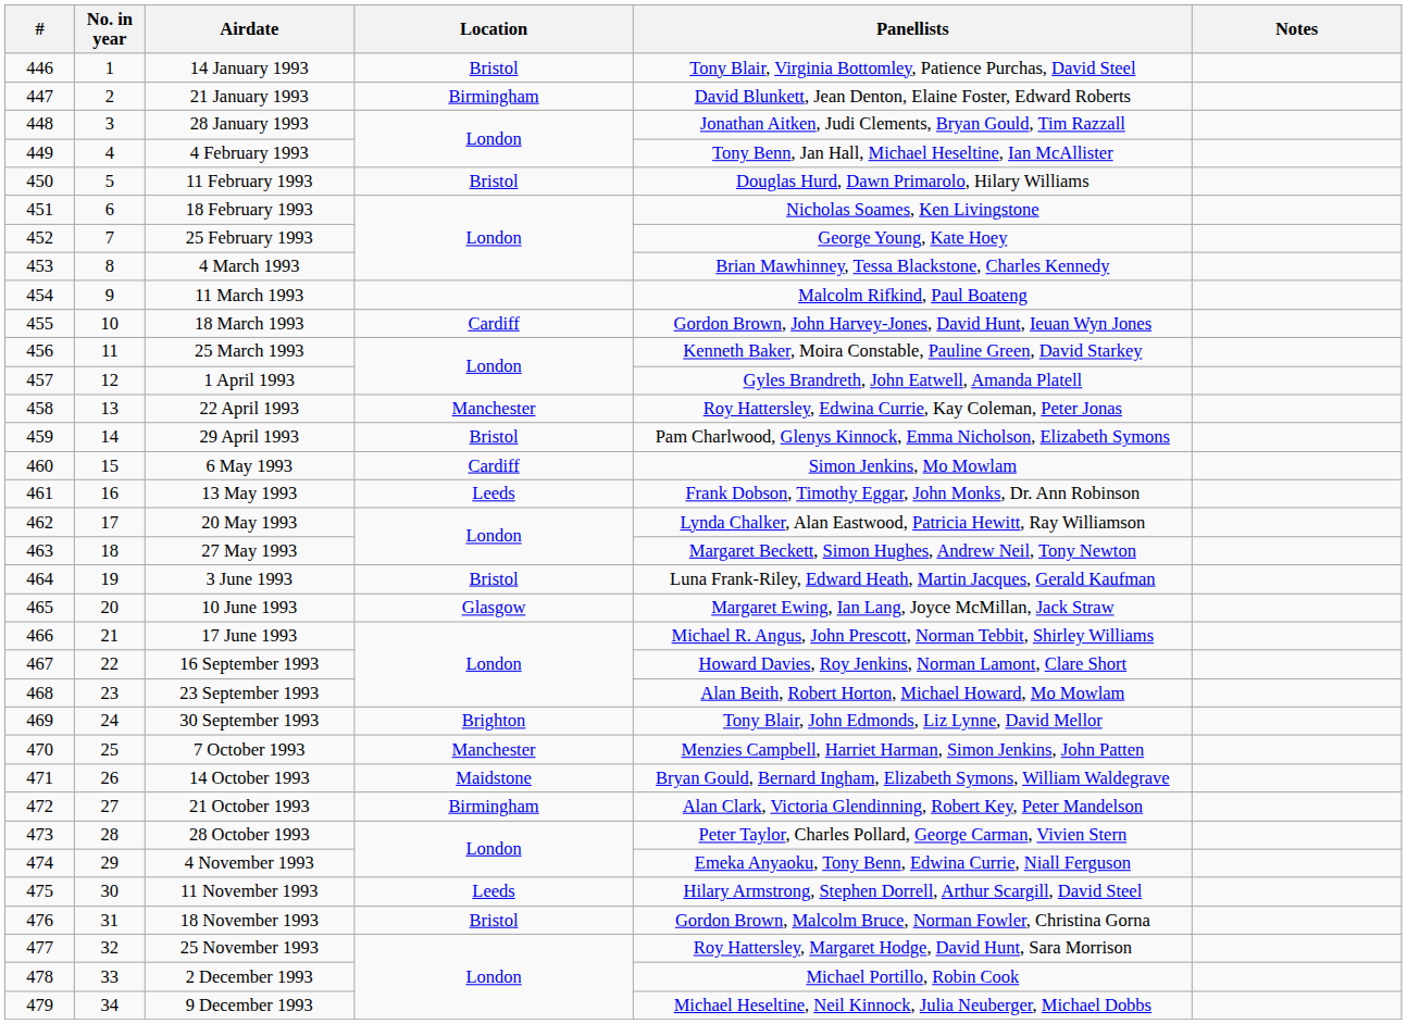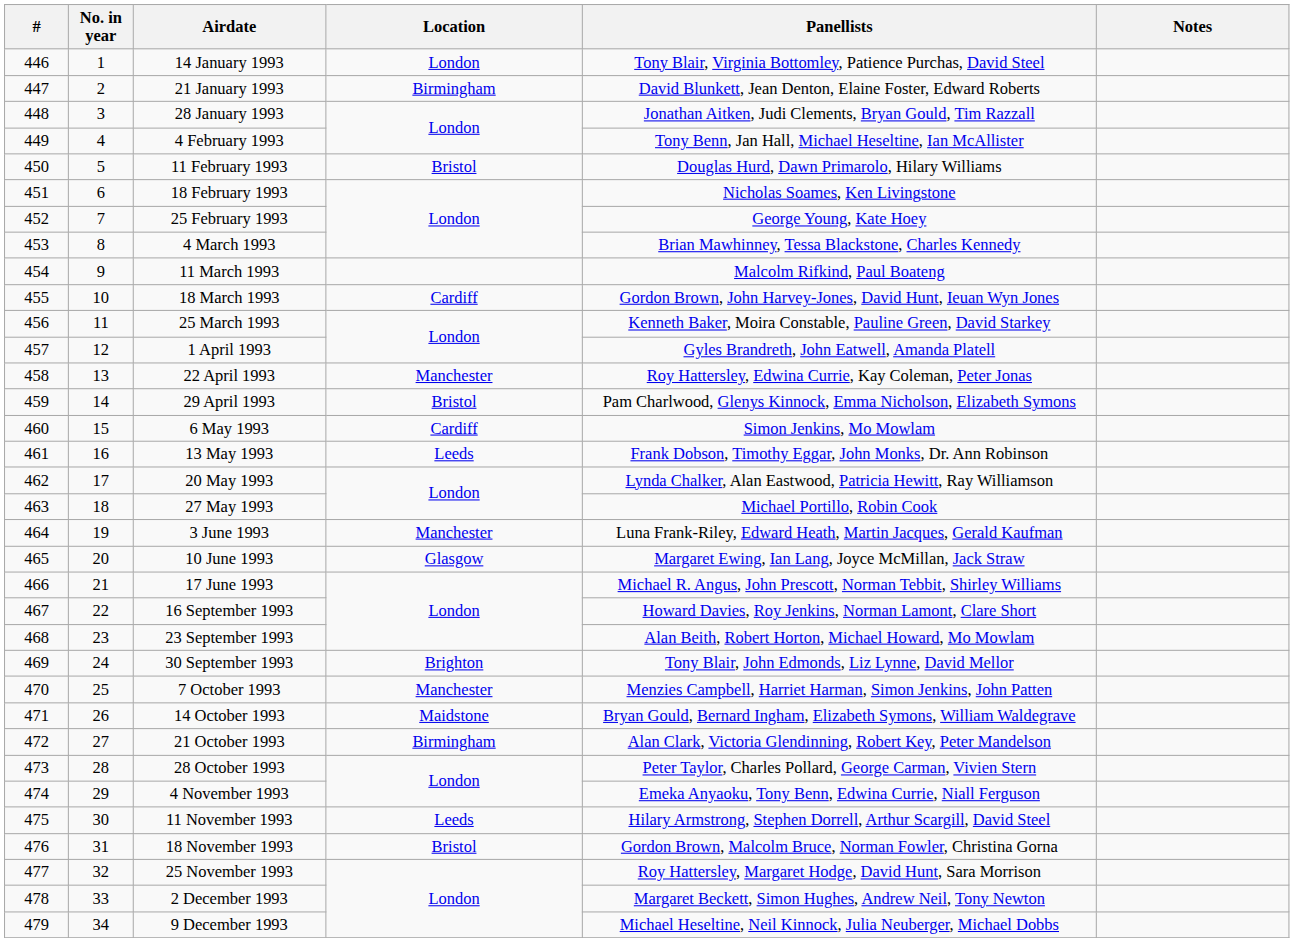14 January 1993 | Location: Bristol -> London
27 May 1993 | Panellists: Margaret Beckett, Simon Hughes, Andrew Neil, Tony Newton -> Michael Portillo, Robin Cook
3 June 1993 | Location: Bristol -> Manchester
2 December 1993 | Panellists: Michael Portillo, Robin Cook -> Margaret Beckett, Simon Hughes, Andrew Neil, Tony Newton
